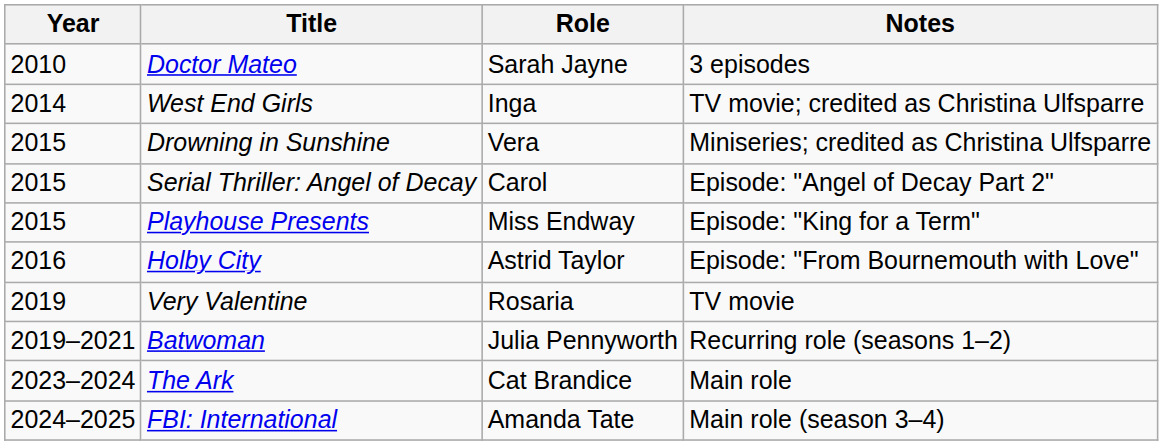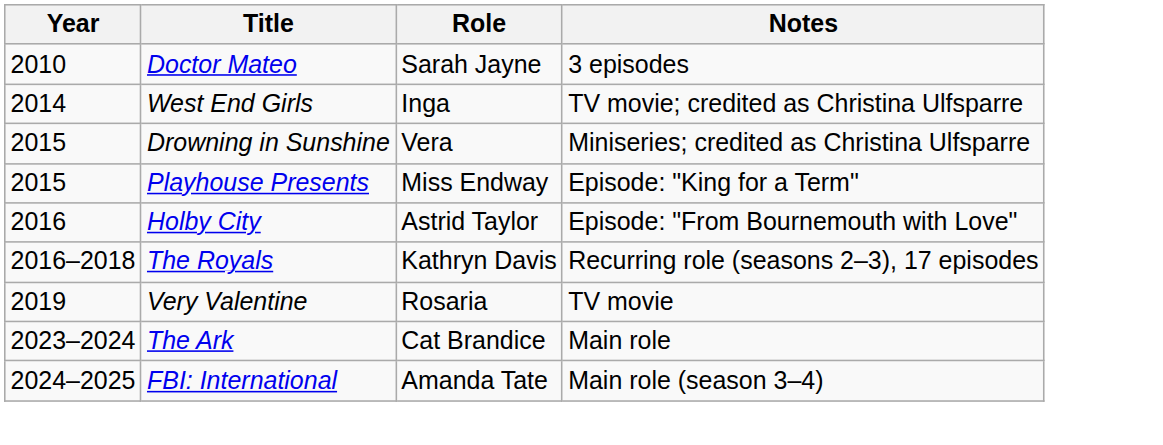- row: 2015 | Serial Thriller: Angel of Decay | Carol | Episode: "Angel of Decay Part 2"
+ row: 2016–2018 | The Royals | Kathryn Davis | Recurring role (seasons 2–3), 17 episodes
- row: 2019–2021 | Batwoman | Julia Pennyworth | Recurring role (seasons 1–2)
